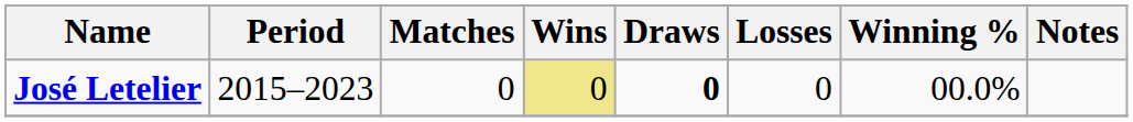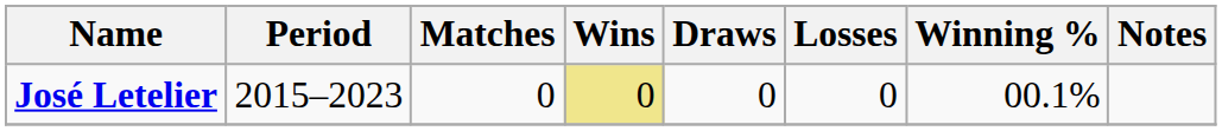José Letelier | Draws: bold -> normal
José Letelier | Winning %: 00.0% -> 00.1%
